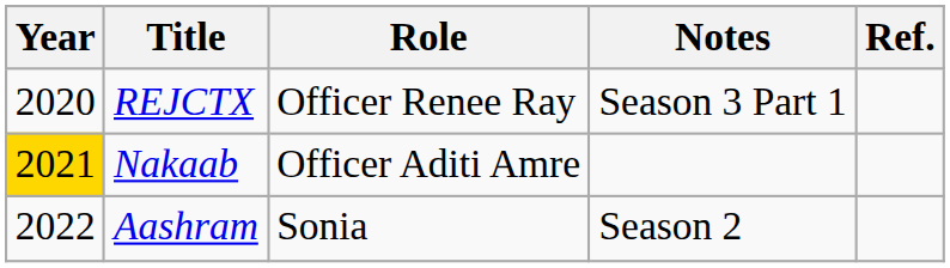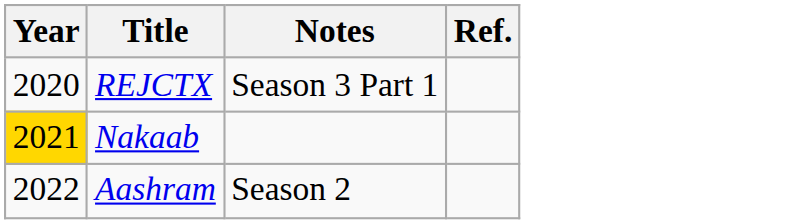- column: Role | Officer Renee Ray | Officer Aditi Amre | Sonia
